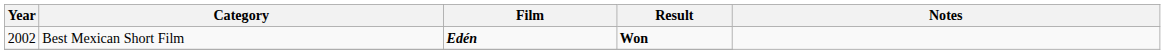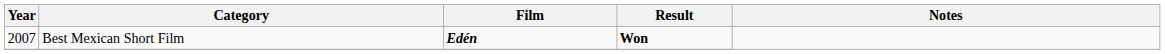Best Mexican Short Film | Year: 2002 -> 2007
